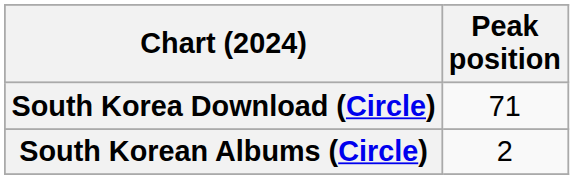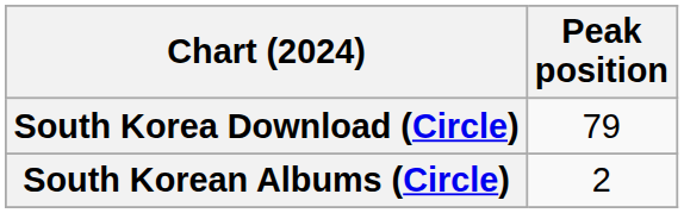South Korea Download (Circle) | Peak position: 71 -> 79
